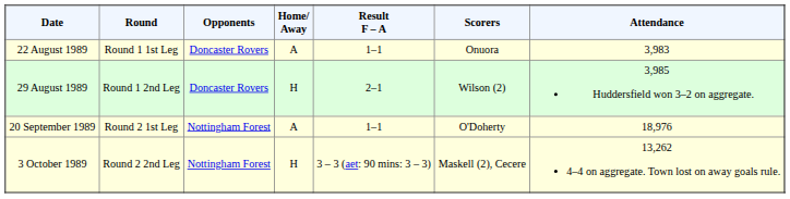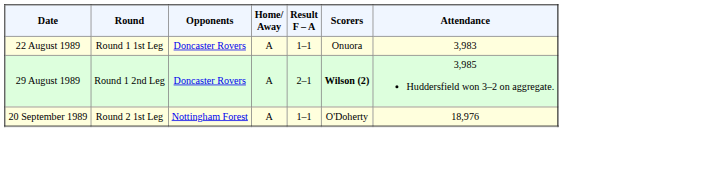29 August 1989 | Home/ Away: H -> A
29 August 1989 | Scorers: normal -> bold
- row: 3 October 1989 | Round 2 2nd Leg | Nottingham Forest | H | 3 – 3 (aet: 90 mins: 3 – 3) | Maskell (2), Cecere | 13,262 4–4 on aggregate. Town lost on away goals rule.
